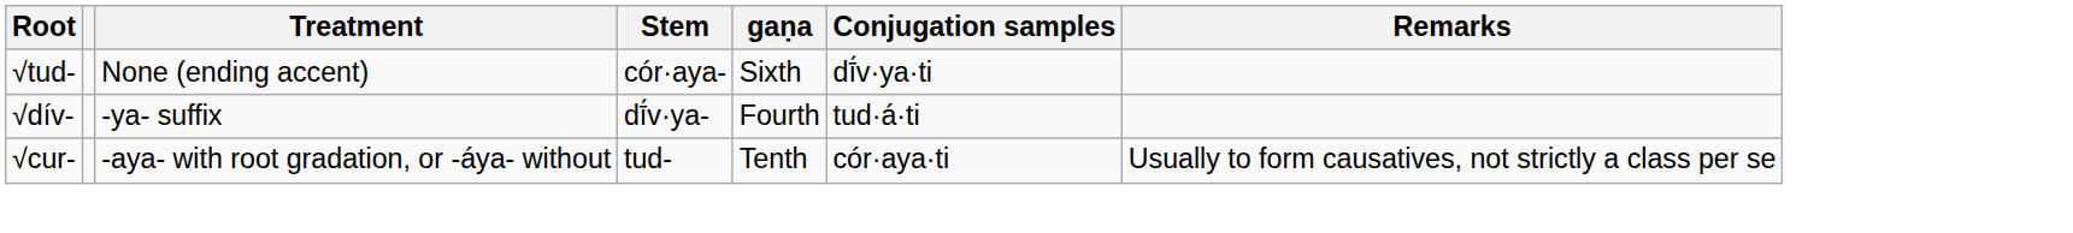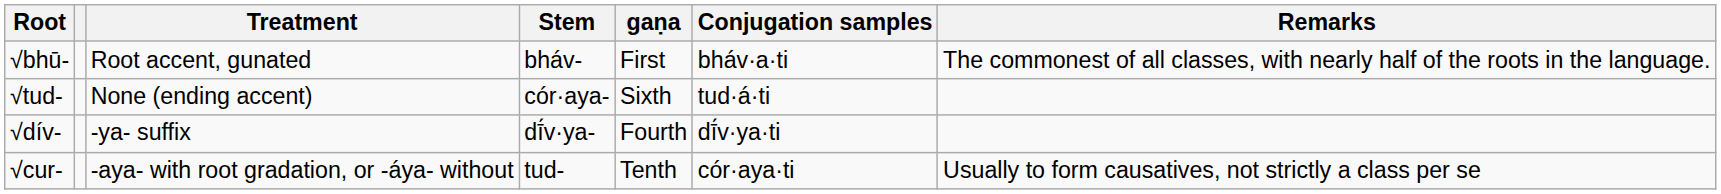+ row: √bhū- | Root accent, gunated | bháv- | First | bháv·a·ti | The commonest of all classes, with nearly half of the roots in the language.
√tud- | Conjugation samples: dī́v·ya·ti -> tud·á·ti
√dív- | Conjugation samples: tud·á·ti -> dī́v·ya·ti
